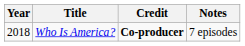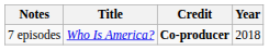columns swapped: Year <-> Notes
